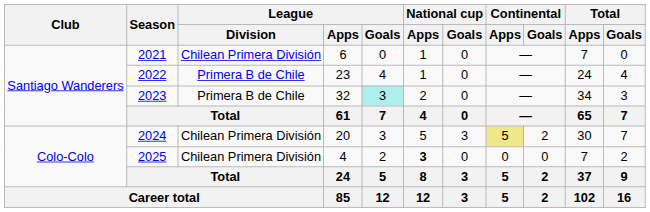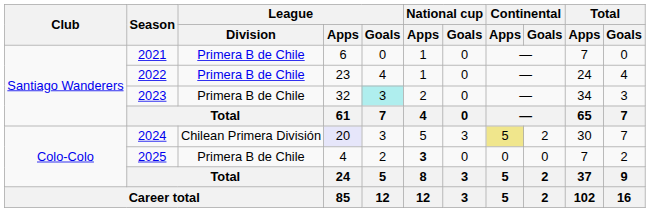2021 | League / Division: Chilean Primera División -> Primera B de Chile
2024 | League / Apps: no background -> lavender background
2025 | League / Division: Chilean Primera División -> Primera B de Chile
